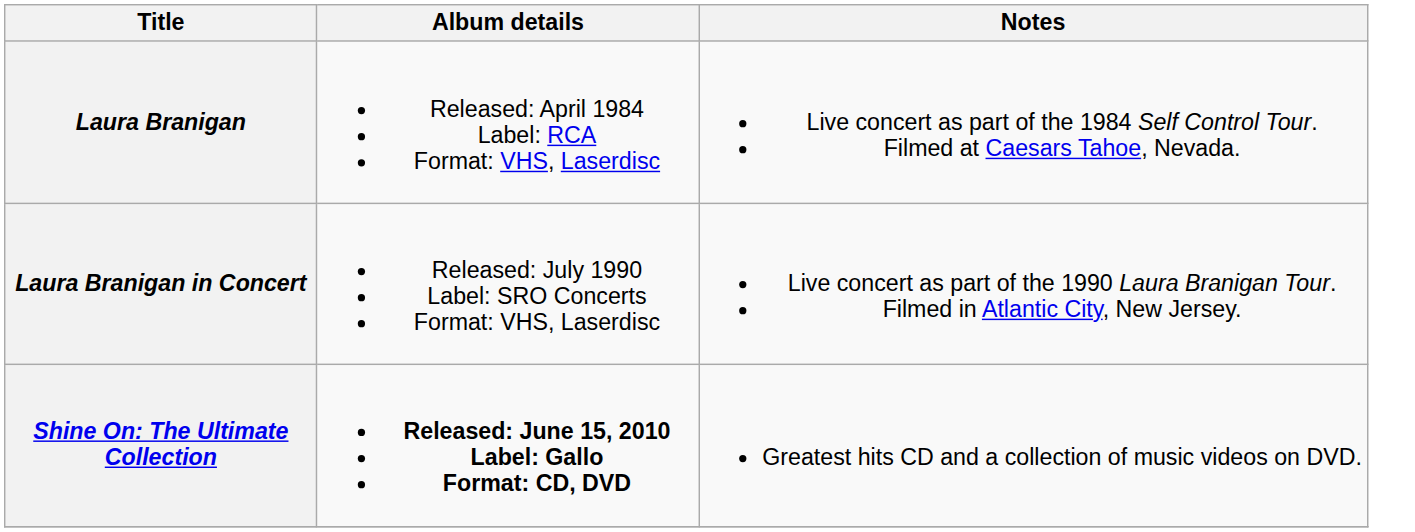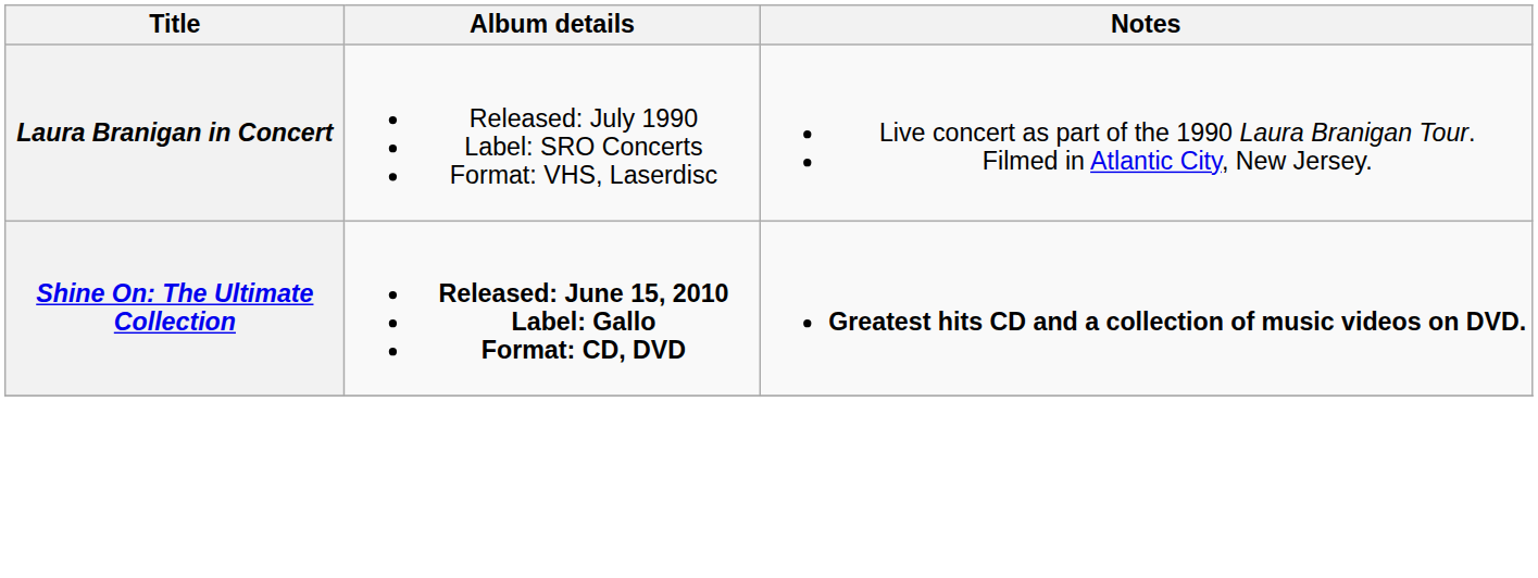- row: Laura Branigan | Released: April 1984 Label: RCA Format: VHS, Laserdisc | Live concert as part of the 1984 Self Control Tour. Filmed at Caesars Tahoe, Nevada.
Shine On: The Ultimate Collection | Notes: normal -> bold
